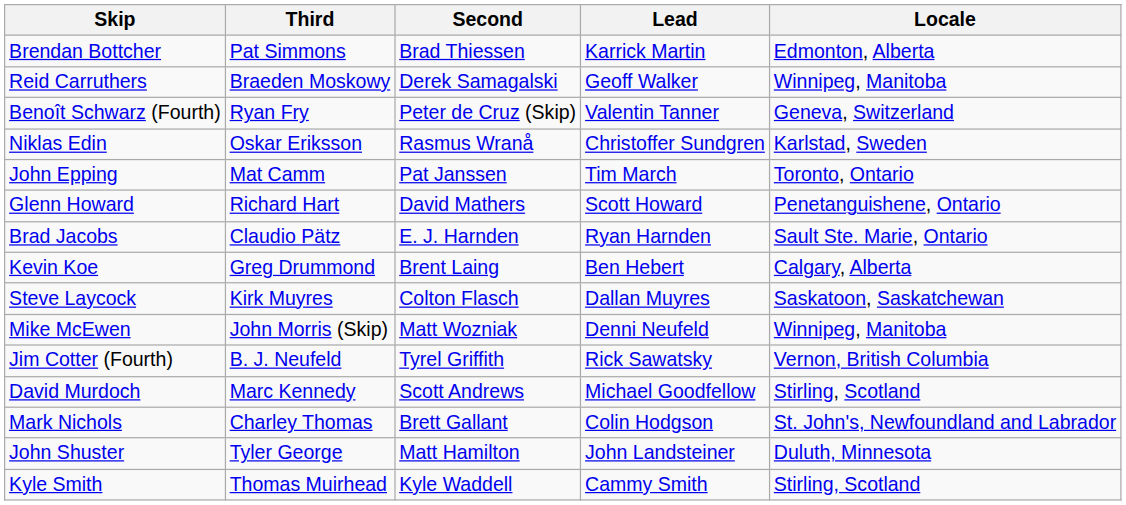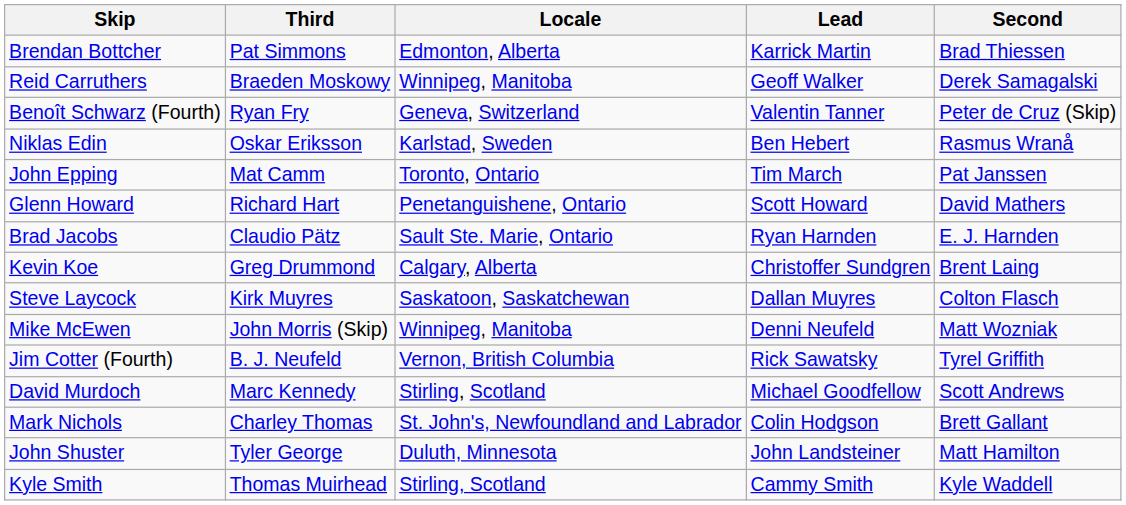columns swapped: Second <-> Locale
Niklas Edin | Lead: Christoffer Sundgren -> Ben Hebert
Kevin Koe | Lead: Ben Hebert -> Christoffer Sundgren
